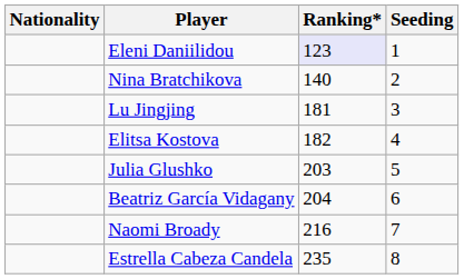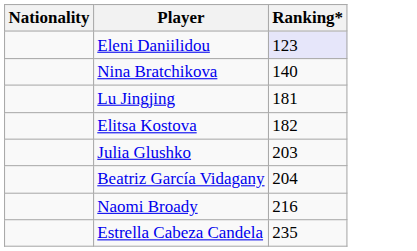- column: Seeding | 1 | 2 | 3 | 4 | 5 | 6 | 7 | 8
